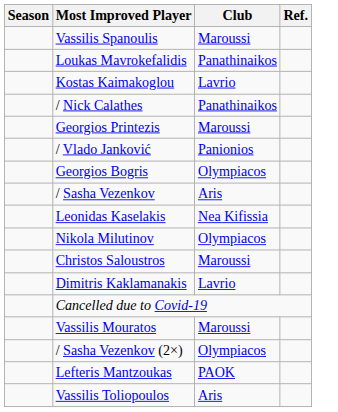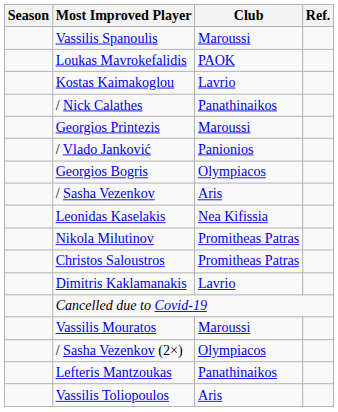Loukas Mavrokefalidis | Club: Panathinaikos -> PAOK
Nikola Milutinov | Club: Olympiacos -> Promitheas Patras
Christos Saloustros | Club: Maroussi -> Promitheas Patras
Lefteris Mantzoukas | Club: PAOK -> Panathinaikos
